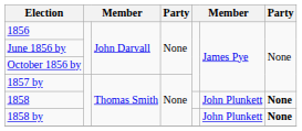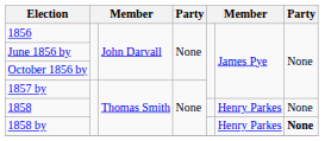1858 | column 6: John Plunkett -> Henry Parkes
1858 | column 7: bold -> normal
1858 by | column 6: John Plunkett -> Henry Parkes
